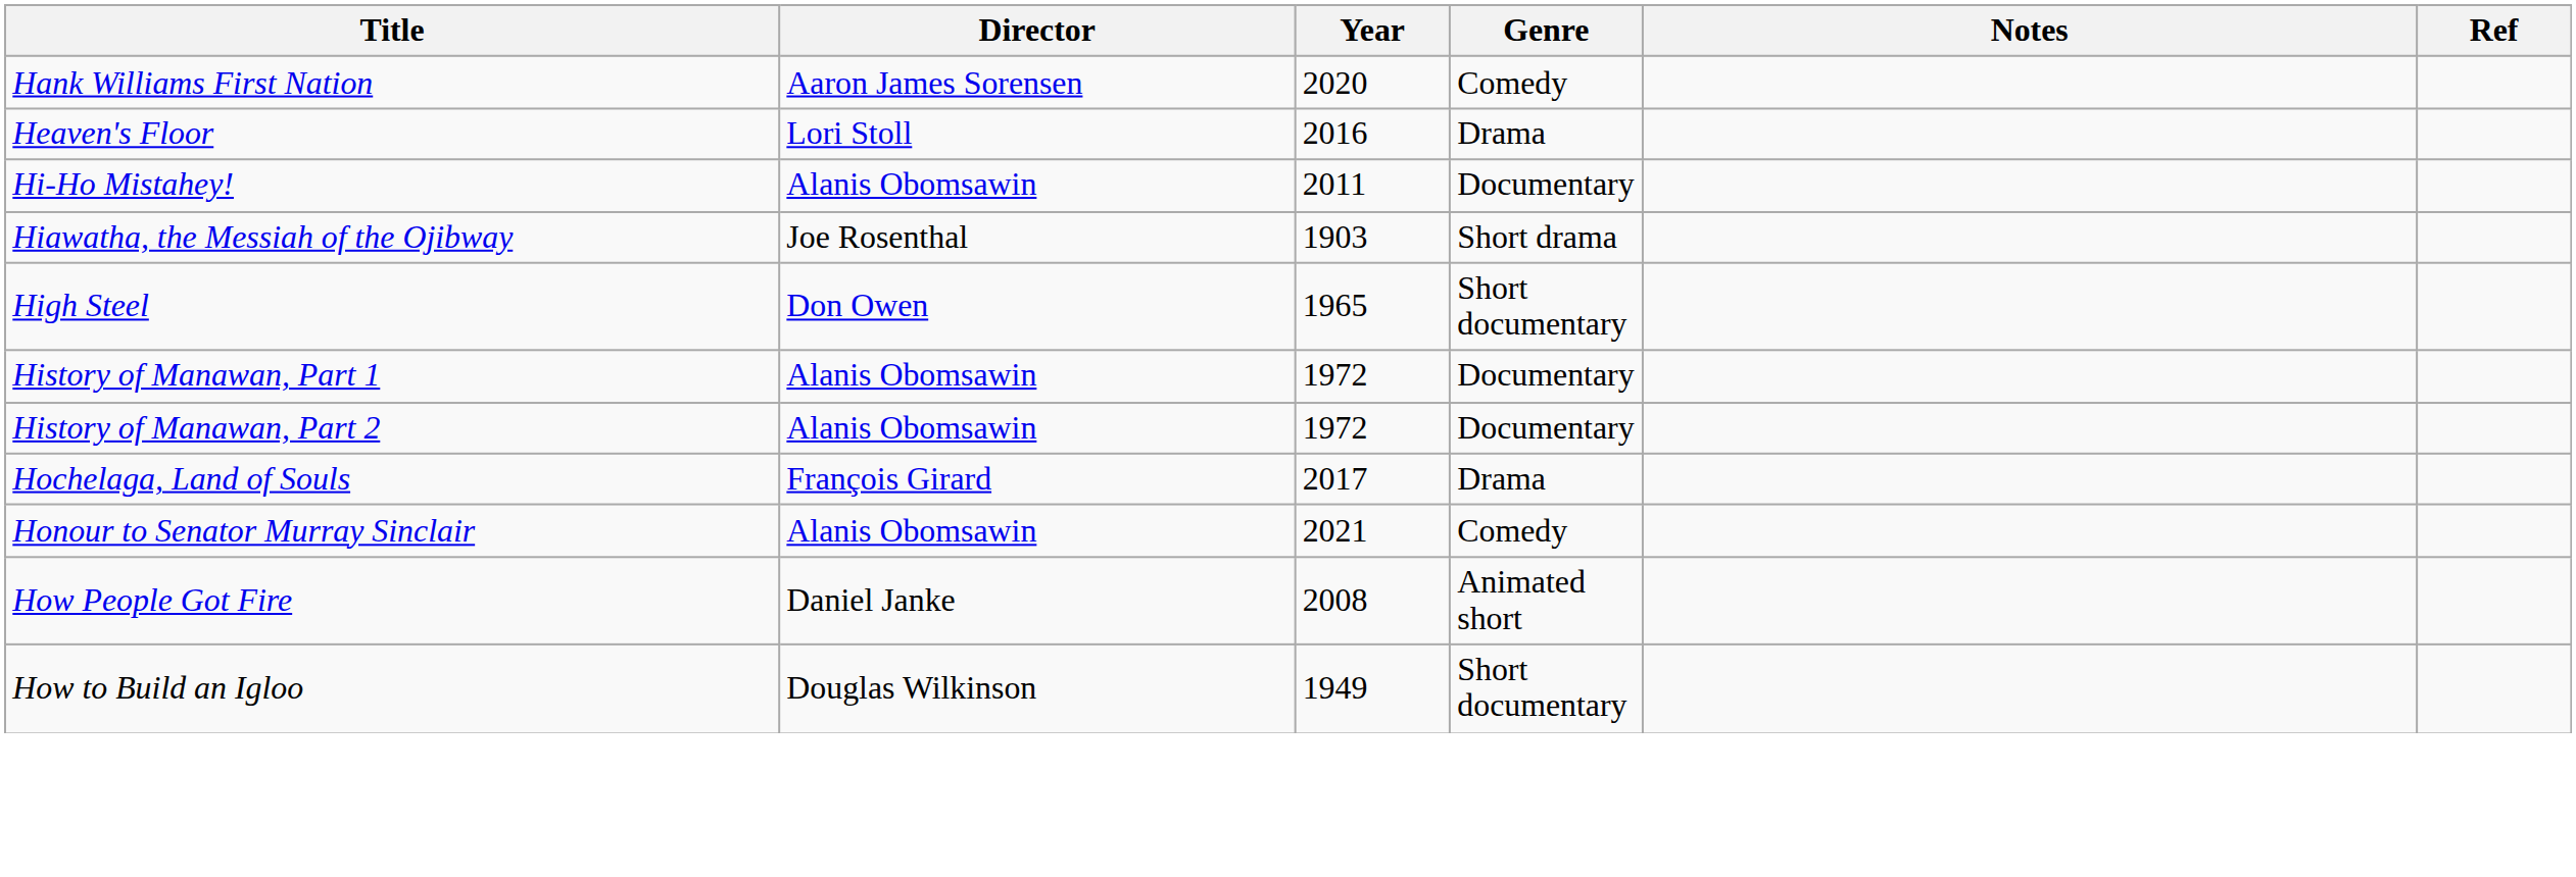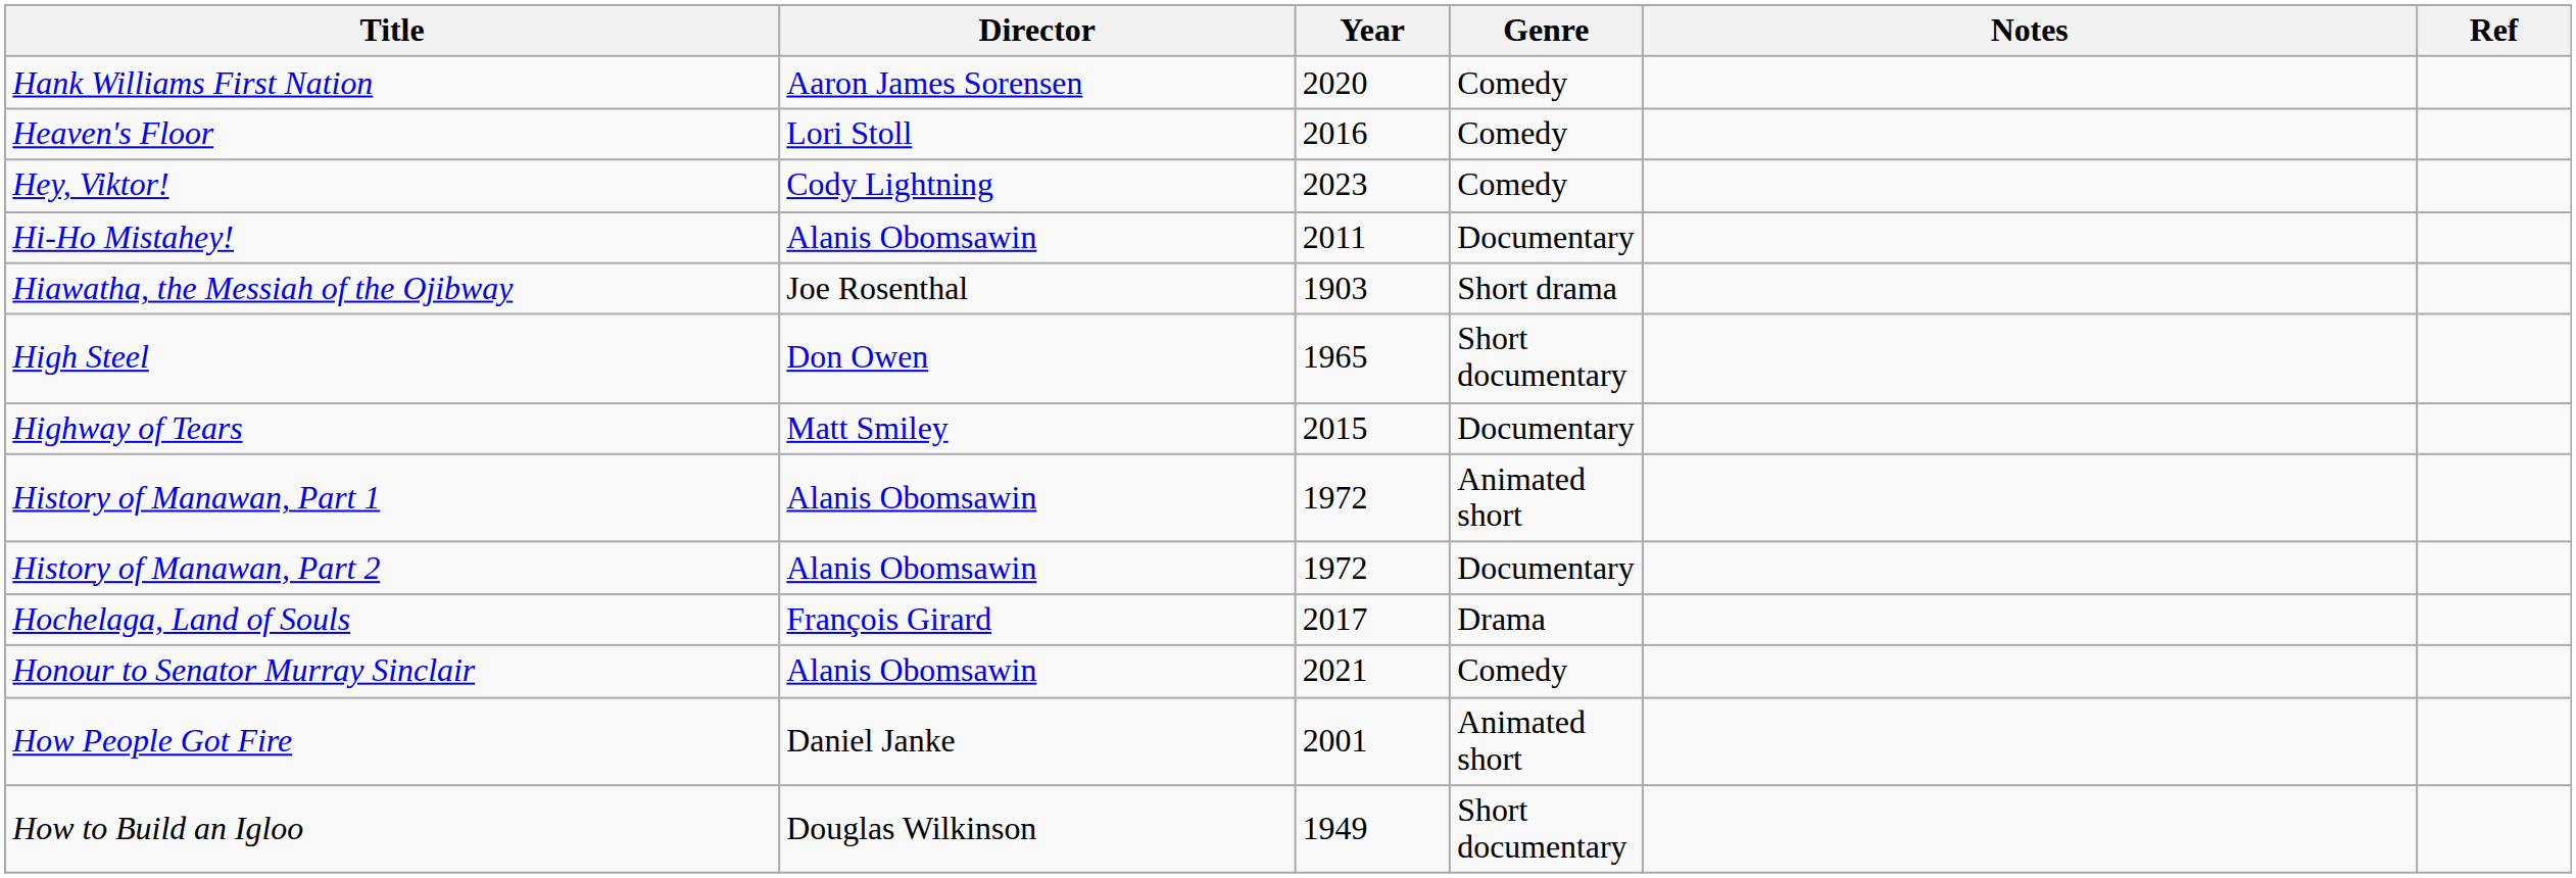Heaven's Floor | Genre: Drama -> Comedy
+ row: Hey, Viktor! | Cody Lightning | 2023 | Comedy
+ row: Highway of Tears | Matt Smiley | 2015 | Documentary
History of Manawan, Part 1 | Genre: Documentary -> Animated short
How People Got Fire | Year: 2008 -> 2001
